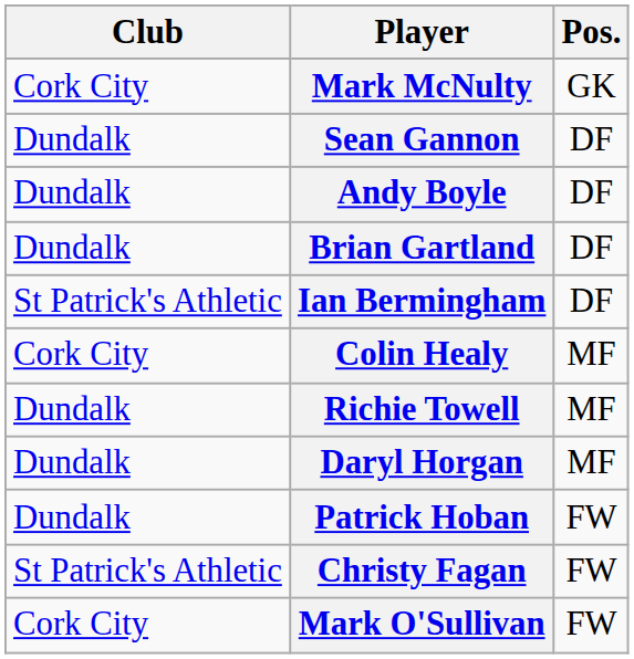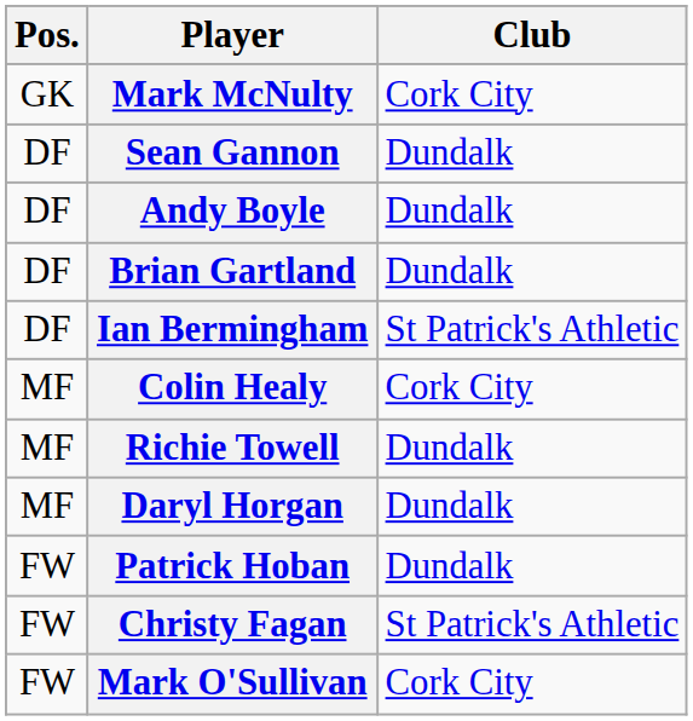columns swapped: Pos. <-> Club
